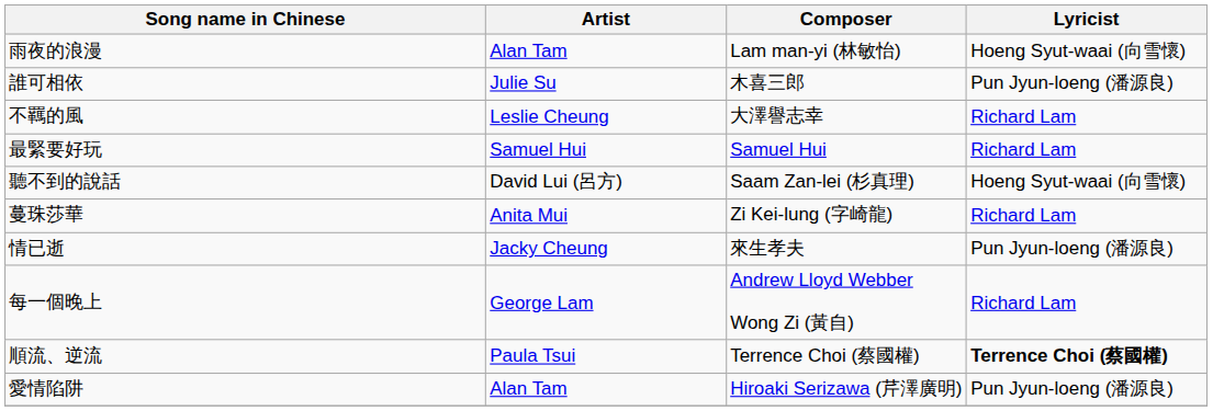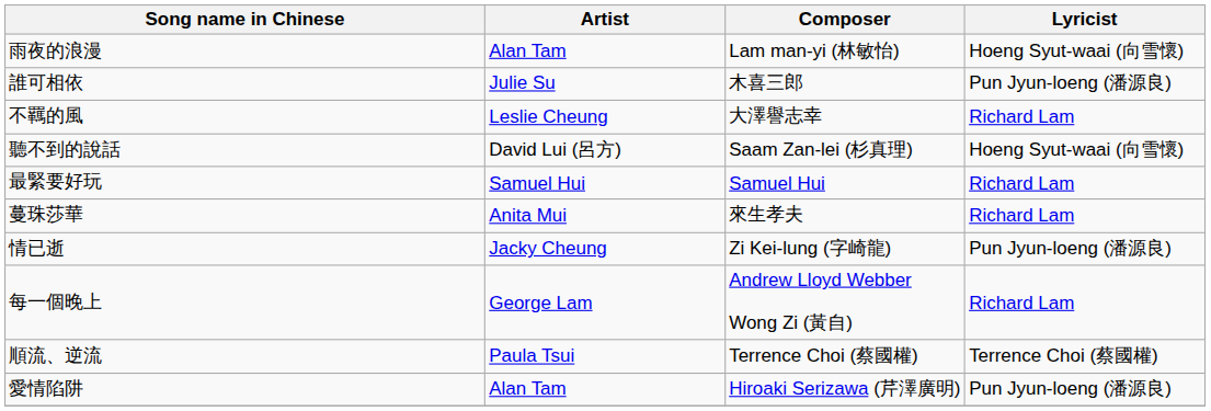rows swapped: 聽不到的說話 <-> 最緊要好玩
蔓珠莎華 | Composer: Zi Kei-lung (字崎龍) -> 來生孝夫
情已逝 | Composer: 來生孝夫 -> Zi Kei-lung (字崎龍)
順流、逆流 | Lyricist: bold -> normal
